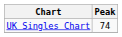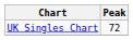UK Singles Chart | Peak: 74 -> 72
